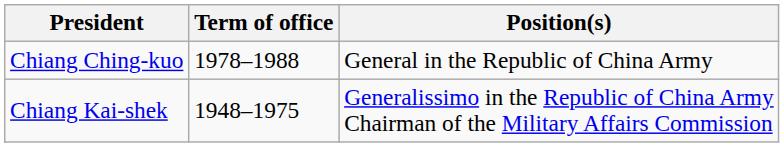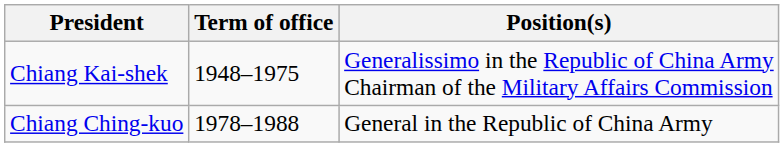rows swapped: Chiang Kai-shek <-> Chiang Ching-kuo
